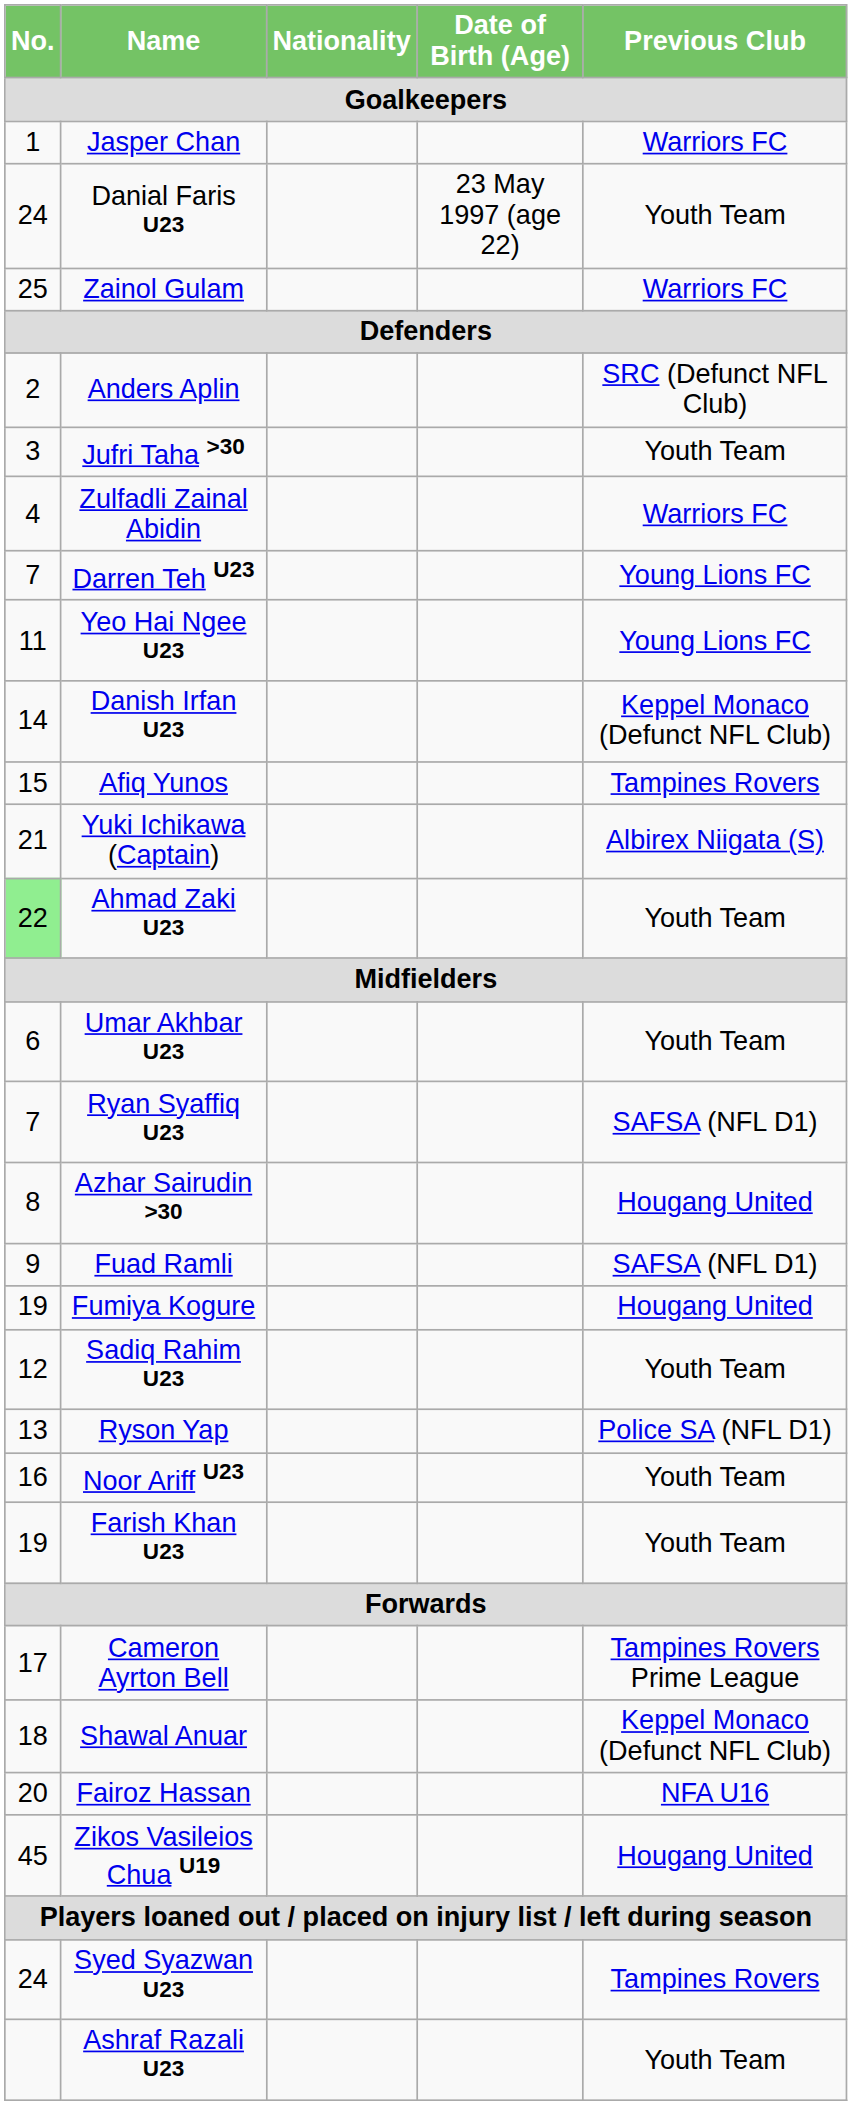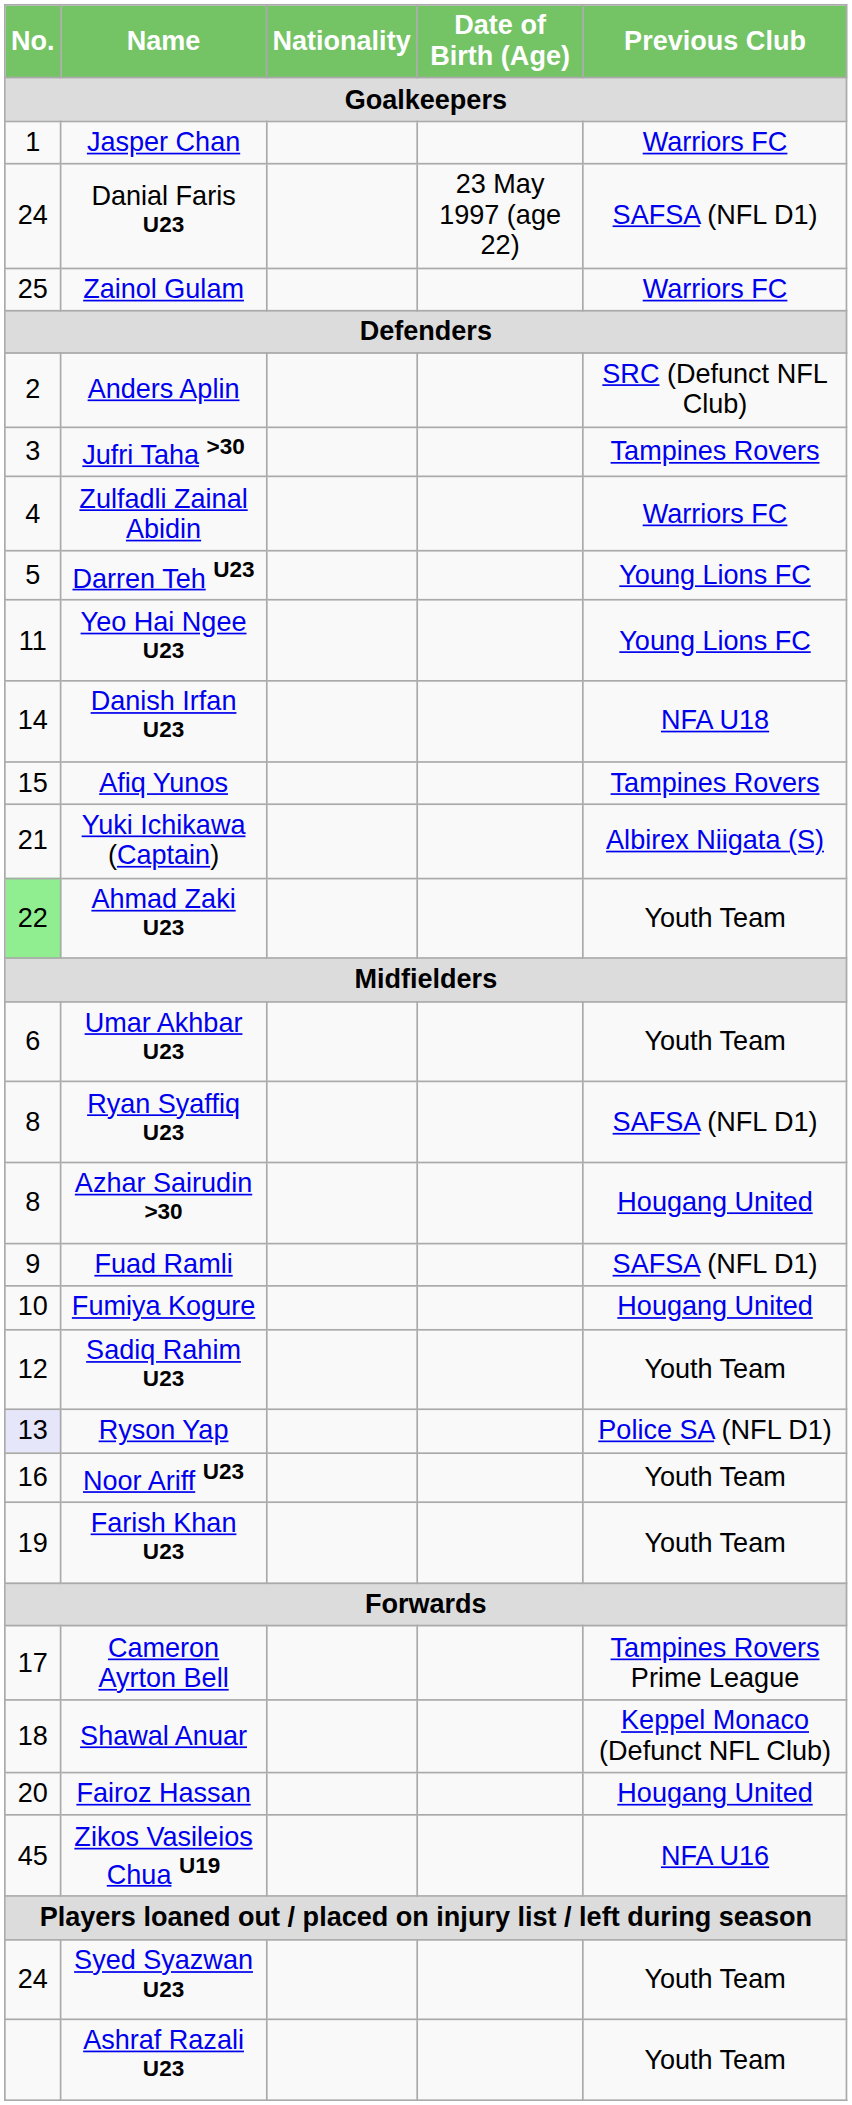Danial Faris U23 | Previous Club / Goalkeepers: Youth Team -> SAFSA (NFL D1)
Jufri Taha >30 | Previous Club / Goalkeepers: Youth Team -> Tampines Rovers
Darren Teh U23 | No. / Goalkeepers: 7 -> 5
Danish Irfan U23 | Previous Club / Goalkeepers: Keppel Monaco (Defunct NFL Club) -> NFA U18
Ryan Syaffiq U23 | No. / Goalkeepers: 7 -> 8
Fumiya Kogure | No. / Goalkeepers: 19 -> 10
Ryson Yap | No. / Goalkeepers: no background -> lavender background
Fairoz Hassan | Previous Club / Goalkeepers: NFA U16 -> Hougang United
Zikos Vasileios Chua U19 | Previous Club / Goalkeepers: Hougang United -> NFA U16
Syed Syazwan U23 | Previous Club / Goalkeepers: Tampines Rovers -> Youth Team
